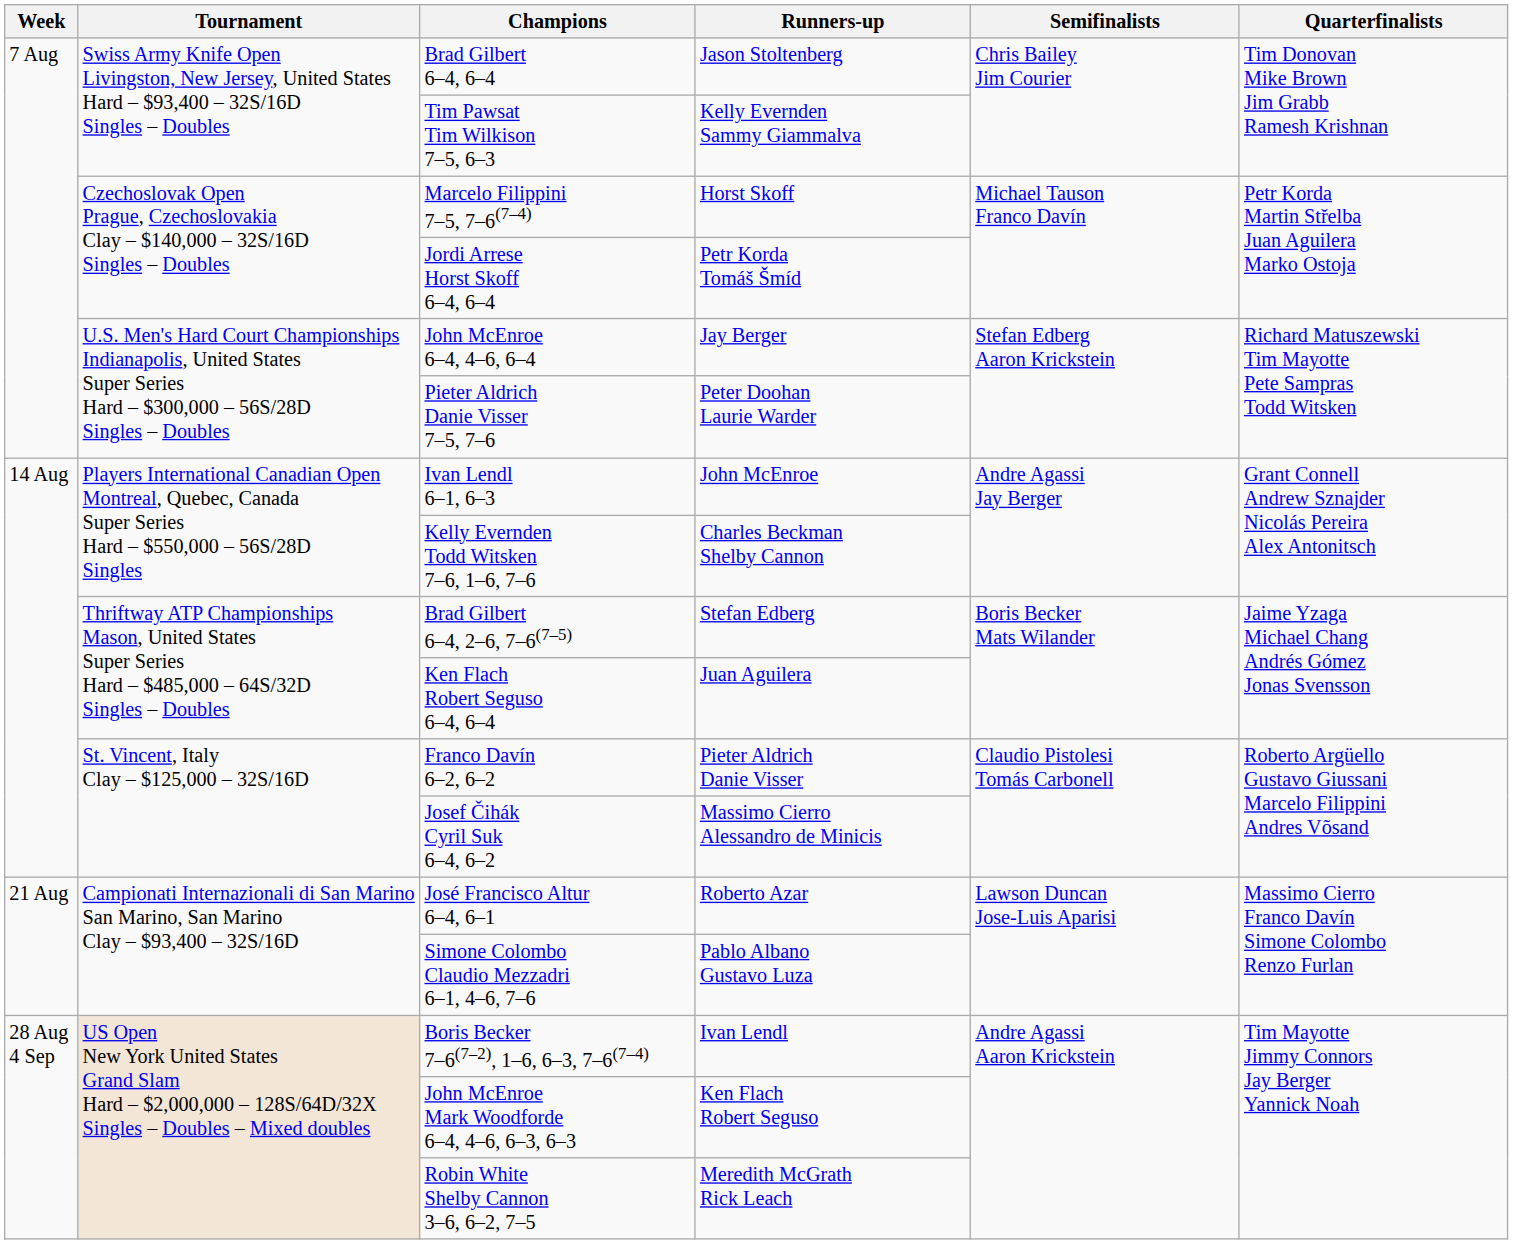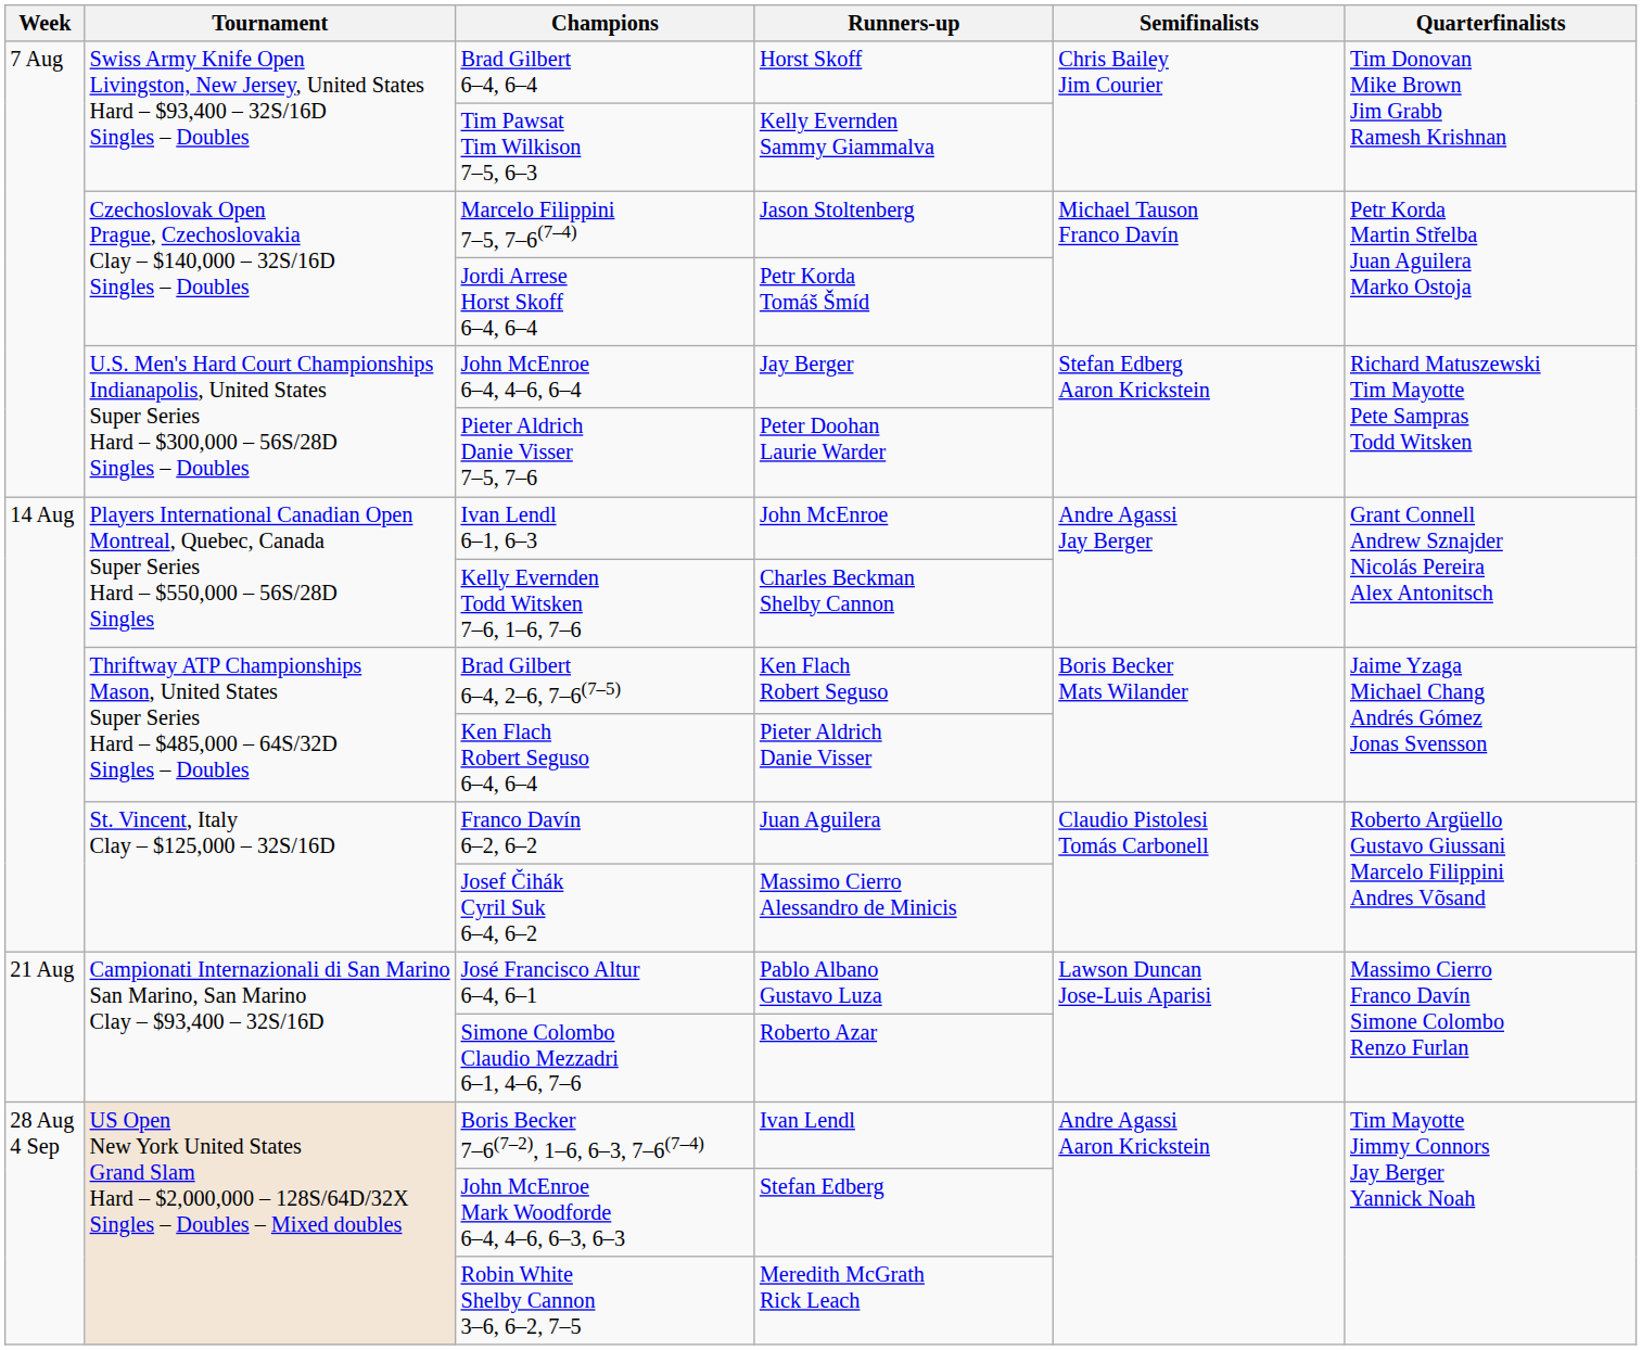Brad Gilbert 6–4, 6–4 | Runners-up: Jason Stoltenberg -> Horst Skoff
Marcelo Filippini 7–5, 7–6(7–4) | Runners-up: Horst Skoff -> Jason Stoltenberg
Brad Gilbert 6–4, 2–6, 7–6(7–5) | Runners-up: Stefan Edberg -> Ken Flach Robert Seguso
Ken Flach Robert Seguso 6–4, 6–4 | Runners-up: Juan Aguilera -> Pieter Aldrich Danie Visser
Franco Davín 6–2, 6–2 | Runners-up: Pieter Aldrich Danie Visser -> Juan Aguilera
José Francisco Altur 6–4, 6–1 | Runners-up: Roberto Azar -> Pablo Albano Gustavo Luza
Simone Colombo Claudio Mezzadri 6–1, 4–6, 7–6 | Runners-up: Pablo Albano Gustavo Luza -> Roberto Azar
John McEnroe Mark Woodforde 6–4, 4–6, 6–3, 6–3 | Runners-up: Ken Flach Robert Seguso -> Stefan Edberg
